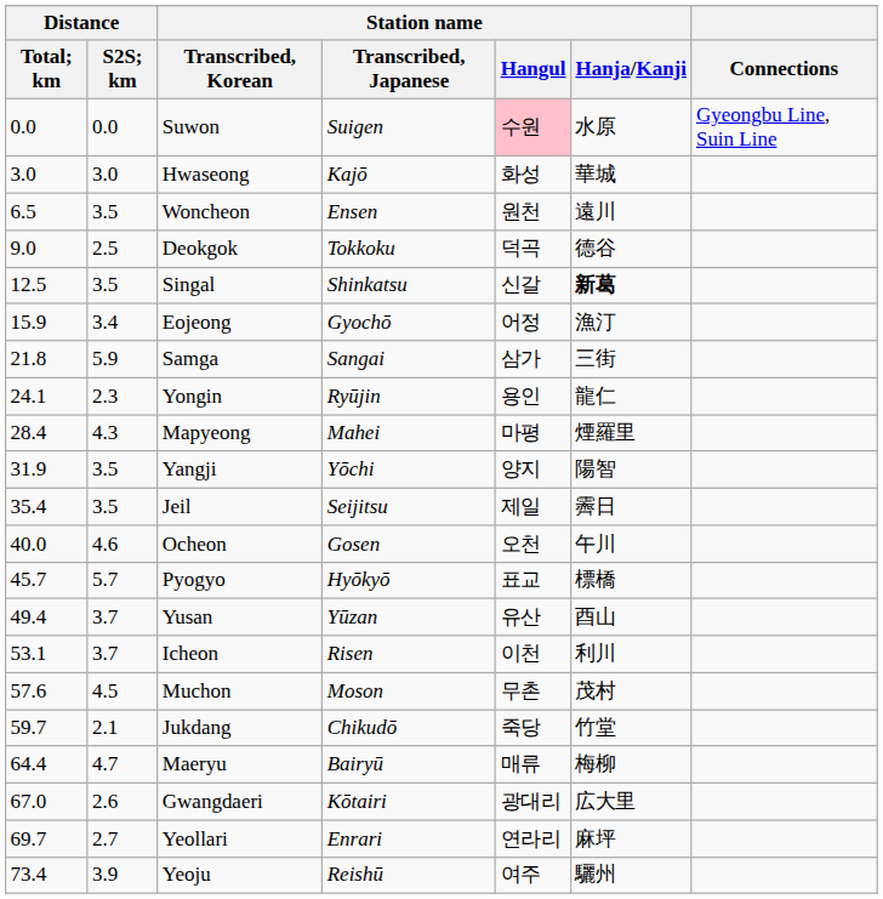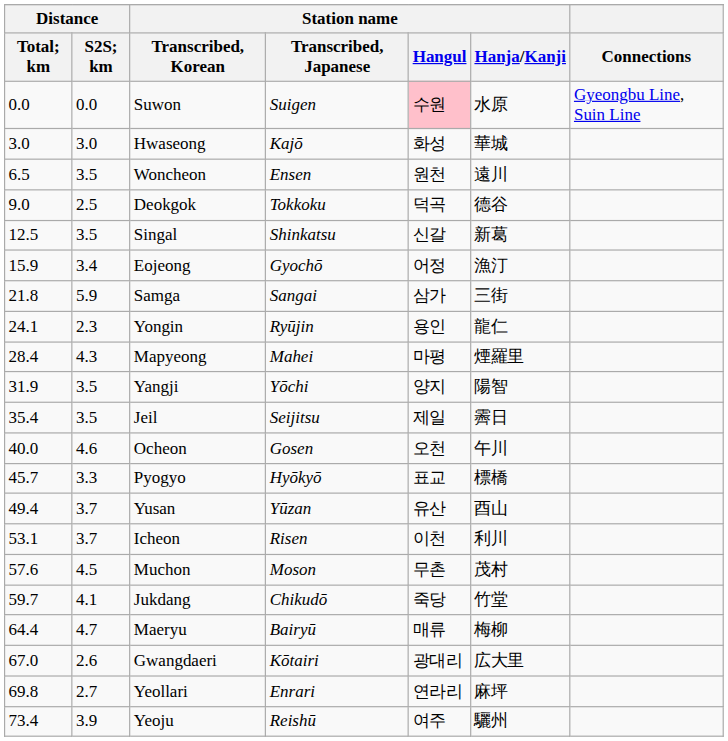Singal | Station name / Hanja/Kanji: bold -> normal
Pyogyo | Distance / S2S; km: 5.7 -> 3.3
Jukdang | Distance / S2S; km: 2.1 -> 4.1
Yeollari | Distance / Total; km: 69.7 -> 69.8
